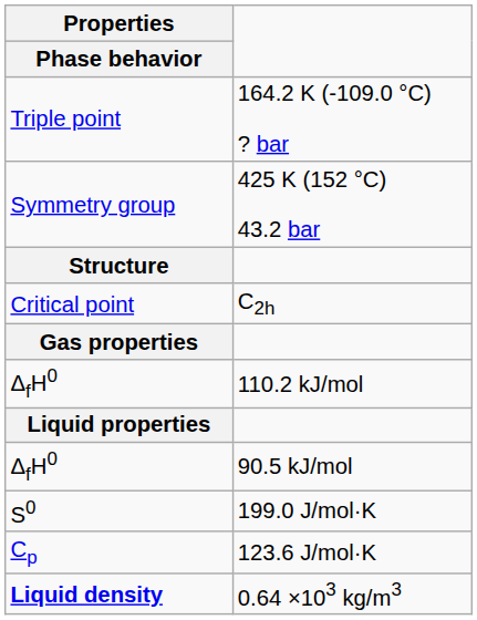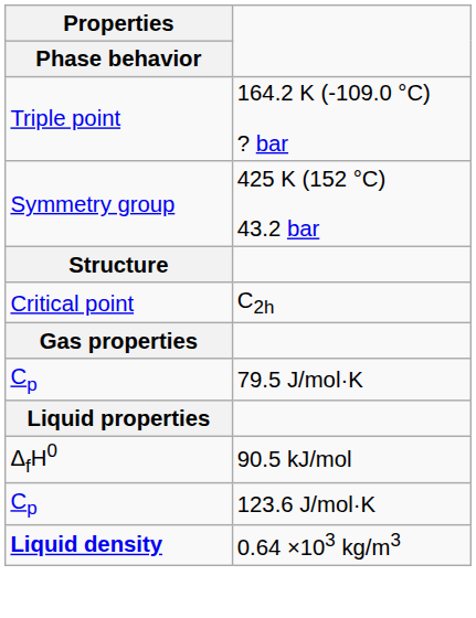- row: ΔfH0 | 110.2 kJ/mol
+ row: Cp | 79.5 J/mol·K
- row: S0 | 199.0 J/mol·K
